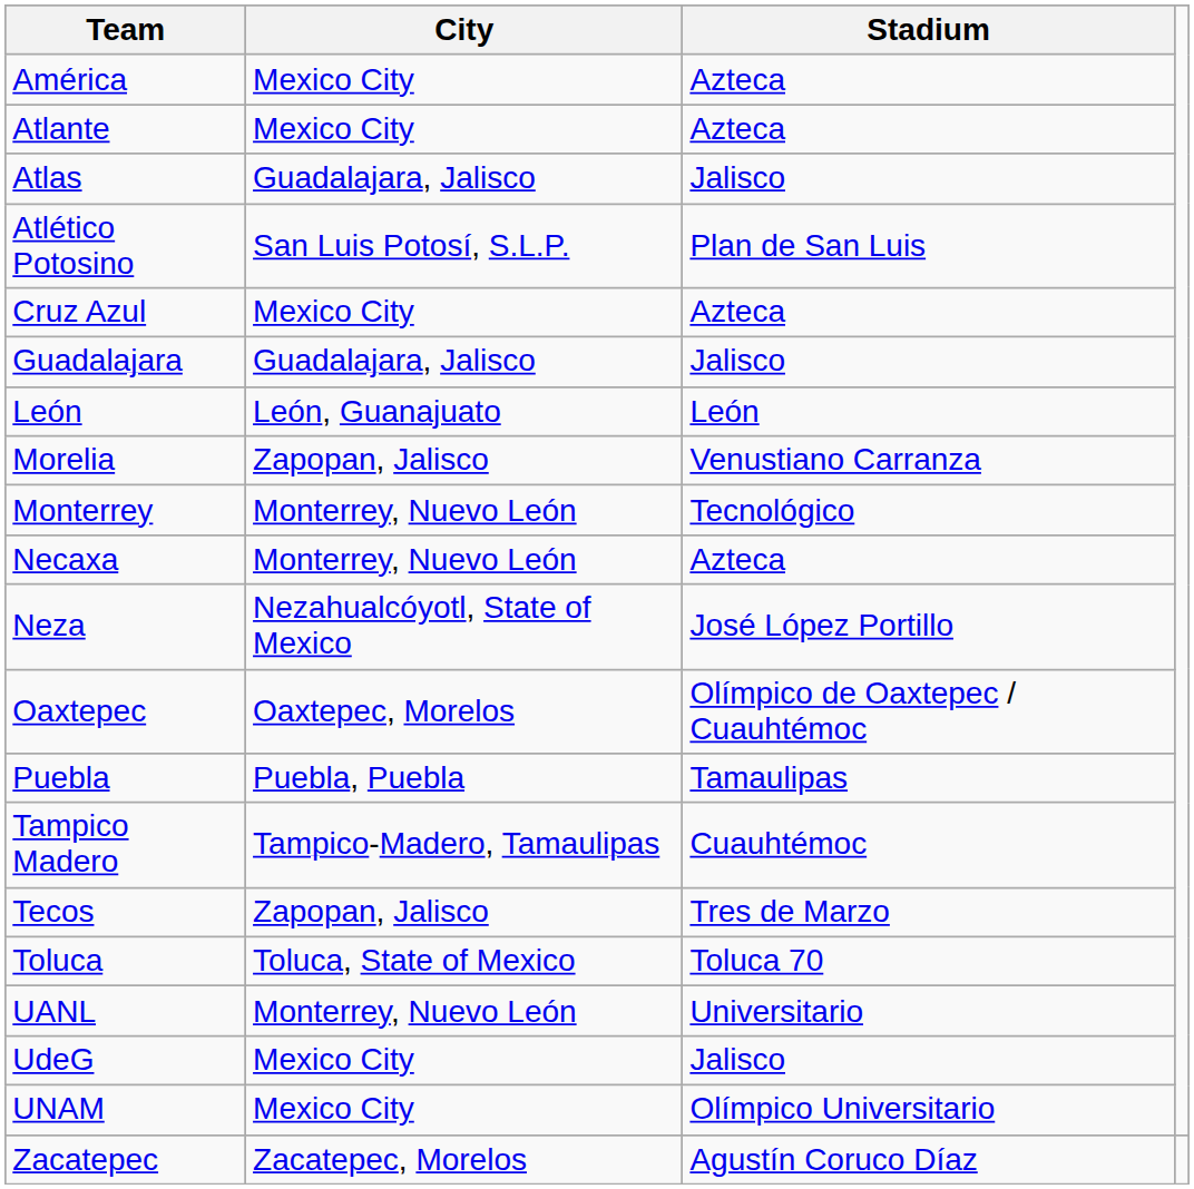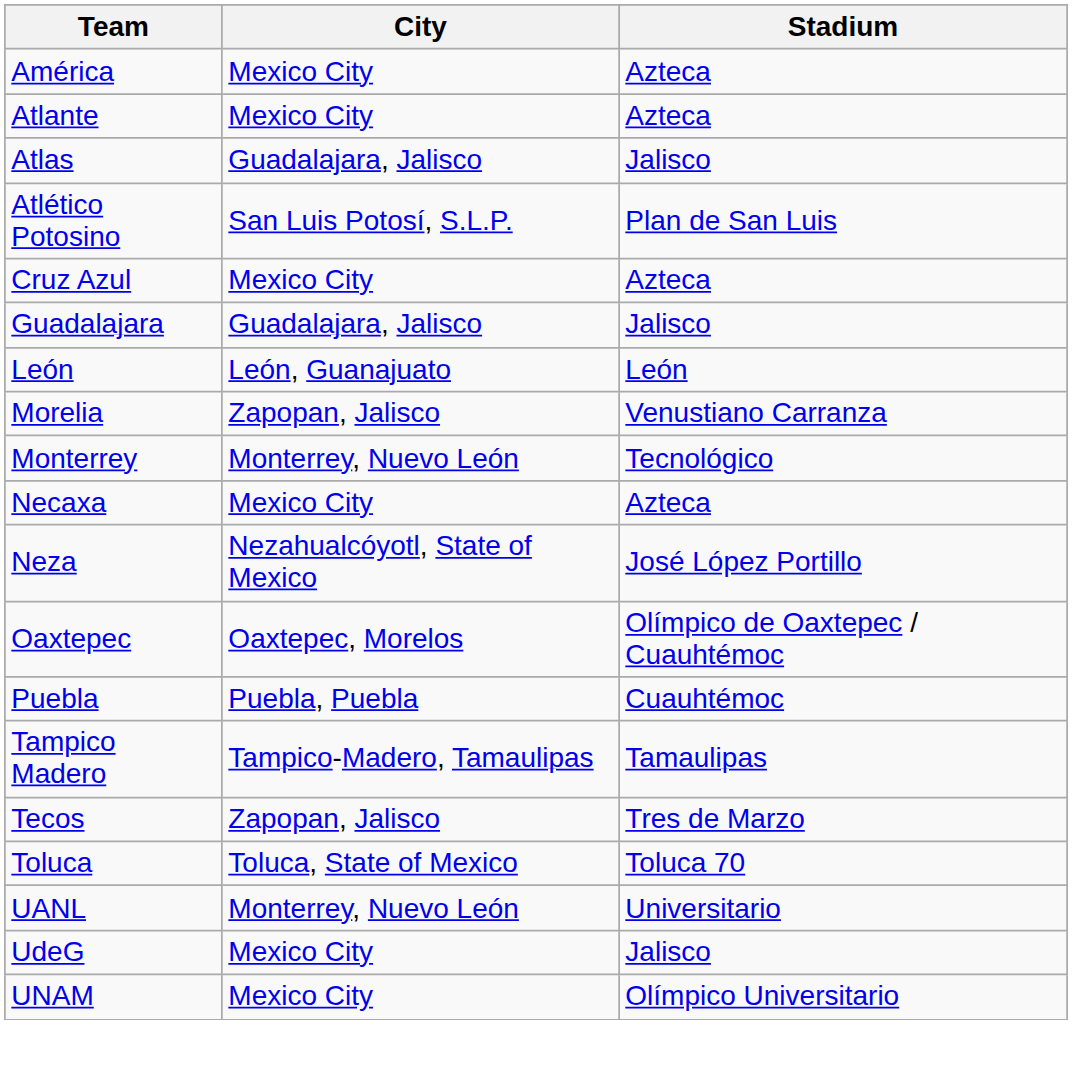Necaxa | City: Monterrey, Nuevo León -> Mexico City
Puebla | Stadium: Tamaulipas -> Cuauhtémoc
Tampico Madero | Stadium: Cuauhtémoc -> Tamaulipas
- row: Zacatepec | Zacatepec, Morelos | Agustín Coruco Díaz
